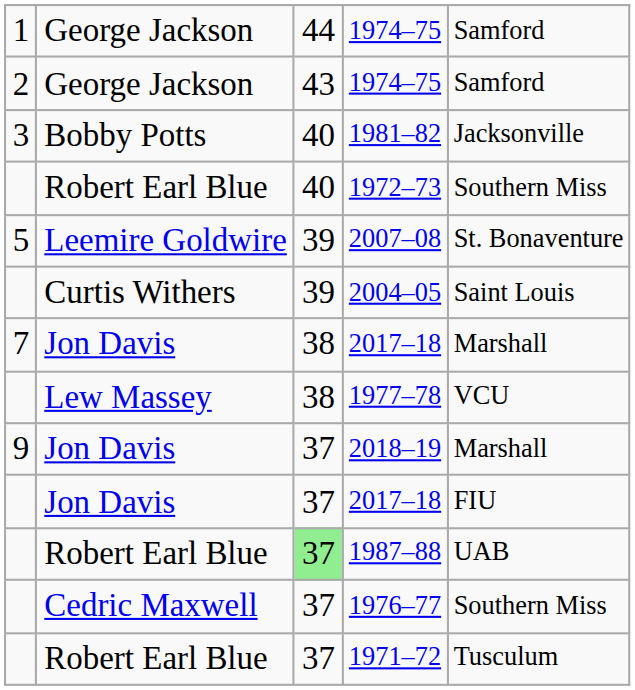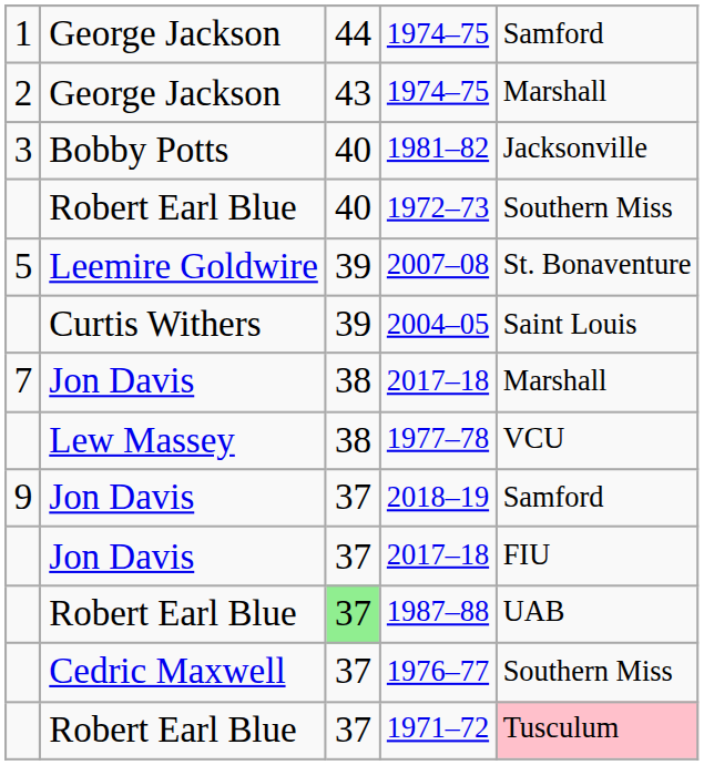2 / 1974–75 | column 5: Samford -> Marshall
2018–19 | column 5: Marshall -> Samford
1971–72 | column 5: no background -> pink background
